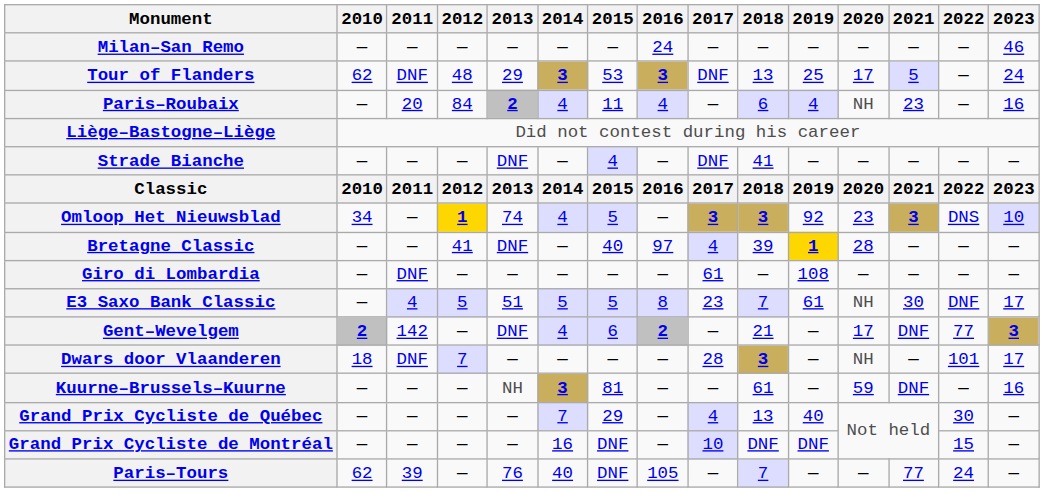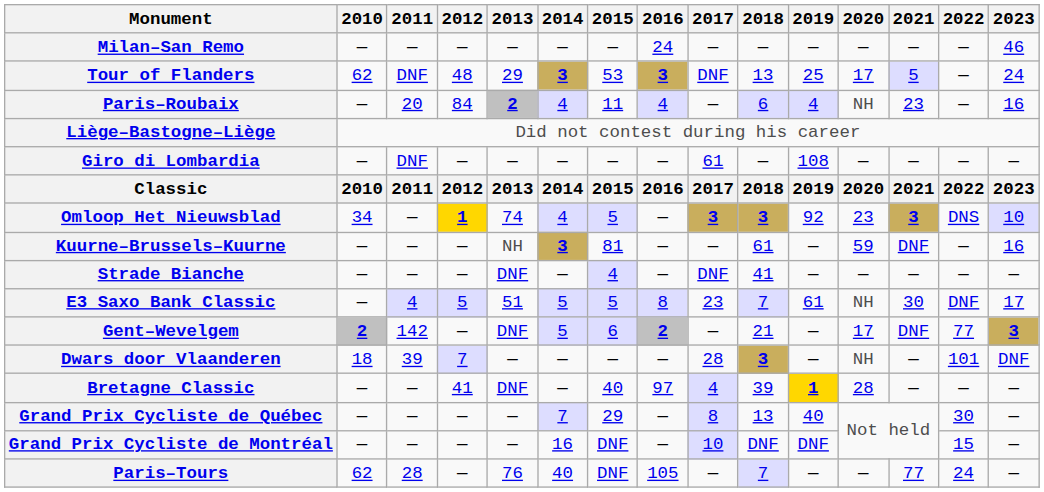rows swapped: Giro di Lombardia <-> Strade Bianche
rows swapped: Kuurne–Brussels–Kuurne <-> Bretagne Classic
Gent–Wevelgem | 2014: 4 -> 5
Dwars door Vlaanderen | 2011: DNF -> 39
Dwars door Vlaanderen | 2023: 17 -> DNF
Grand Prix Cycliste de Québec | 2017: 4 -> 8
Paris–Tours | 2011: 39 -> 28
